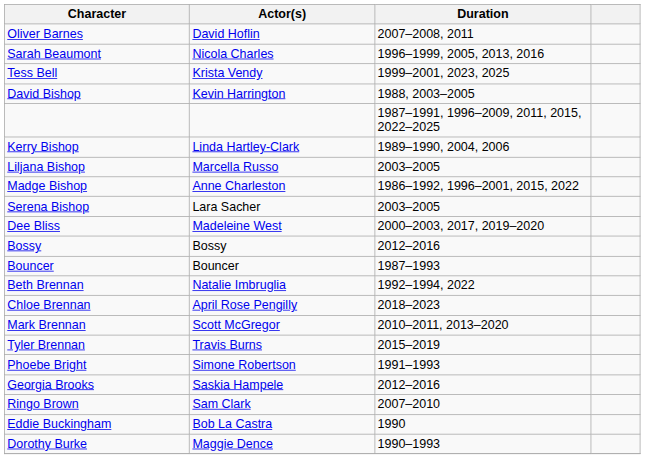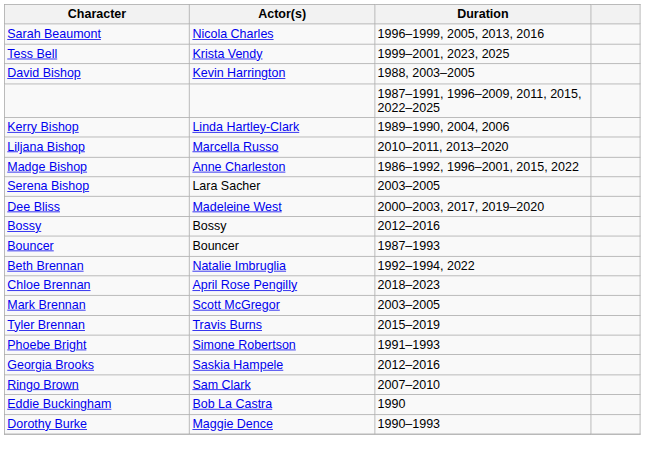- row: Oliver Barnes | David Hoflin | 2007–2008, 2011
Liljana Bishop | Duration: 2003–2005 -> 2010–2011, 2013–2020
Mark Brennan | Duration: 2010–2011, 2013–2020 -> 2003–2005
